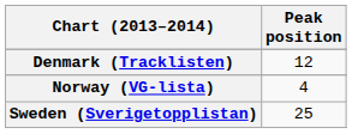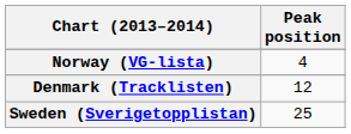rows swapped: Denmark (Tracklisten) <-> Norway (VG-lista)
